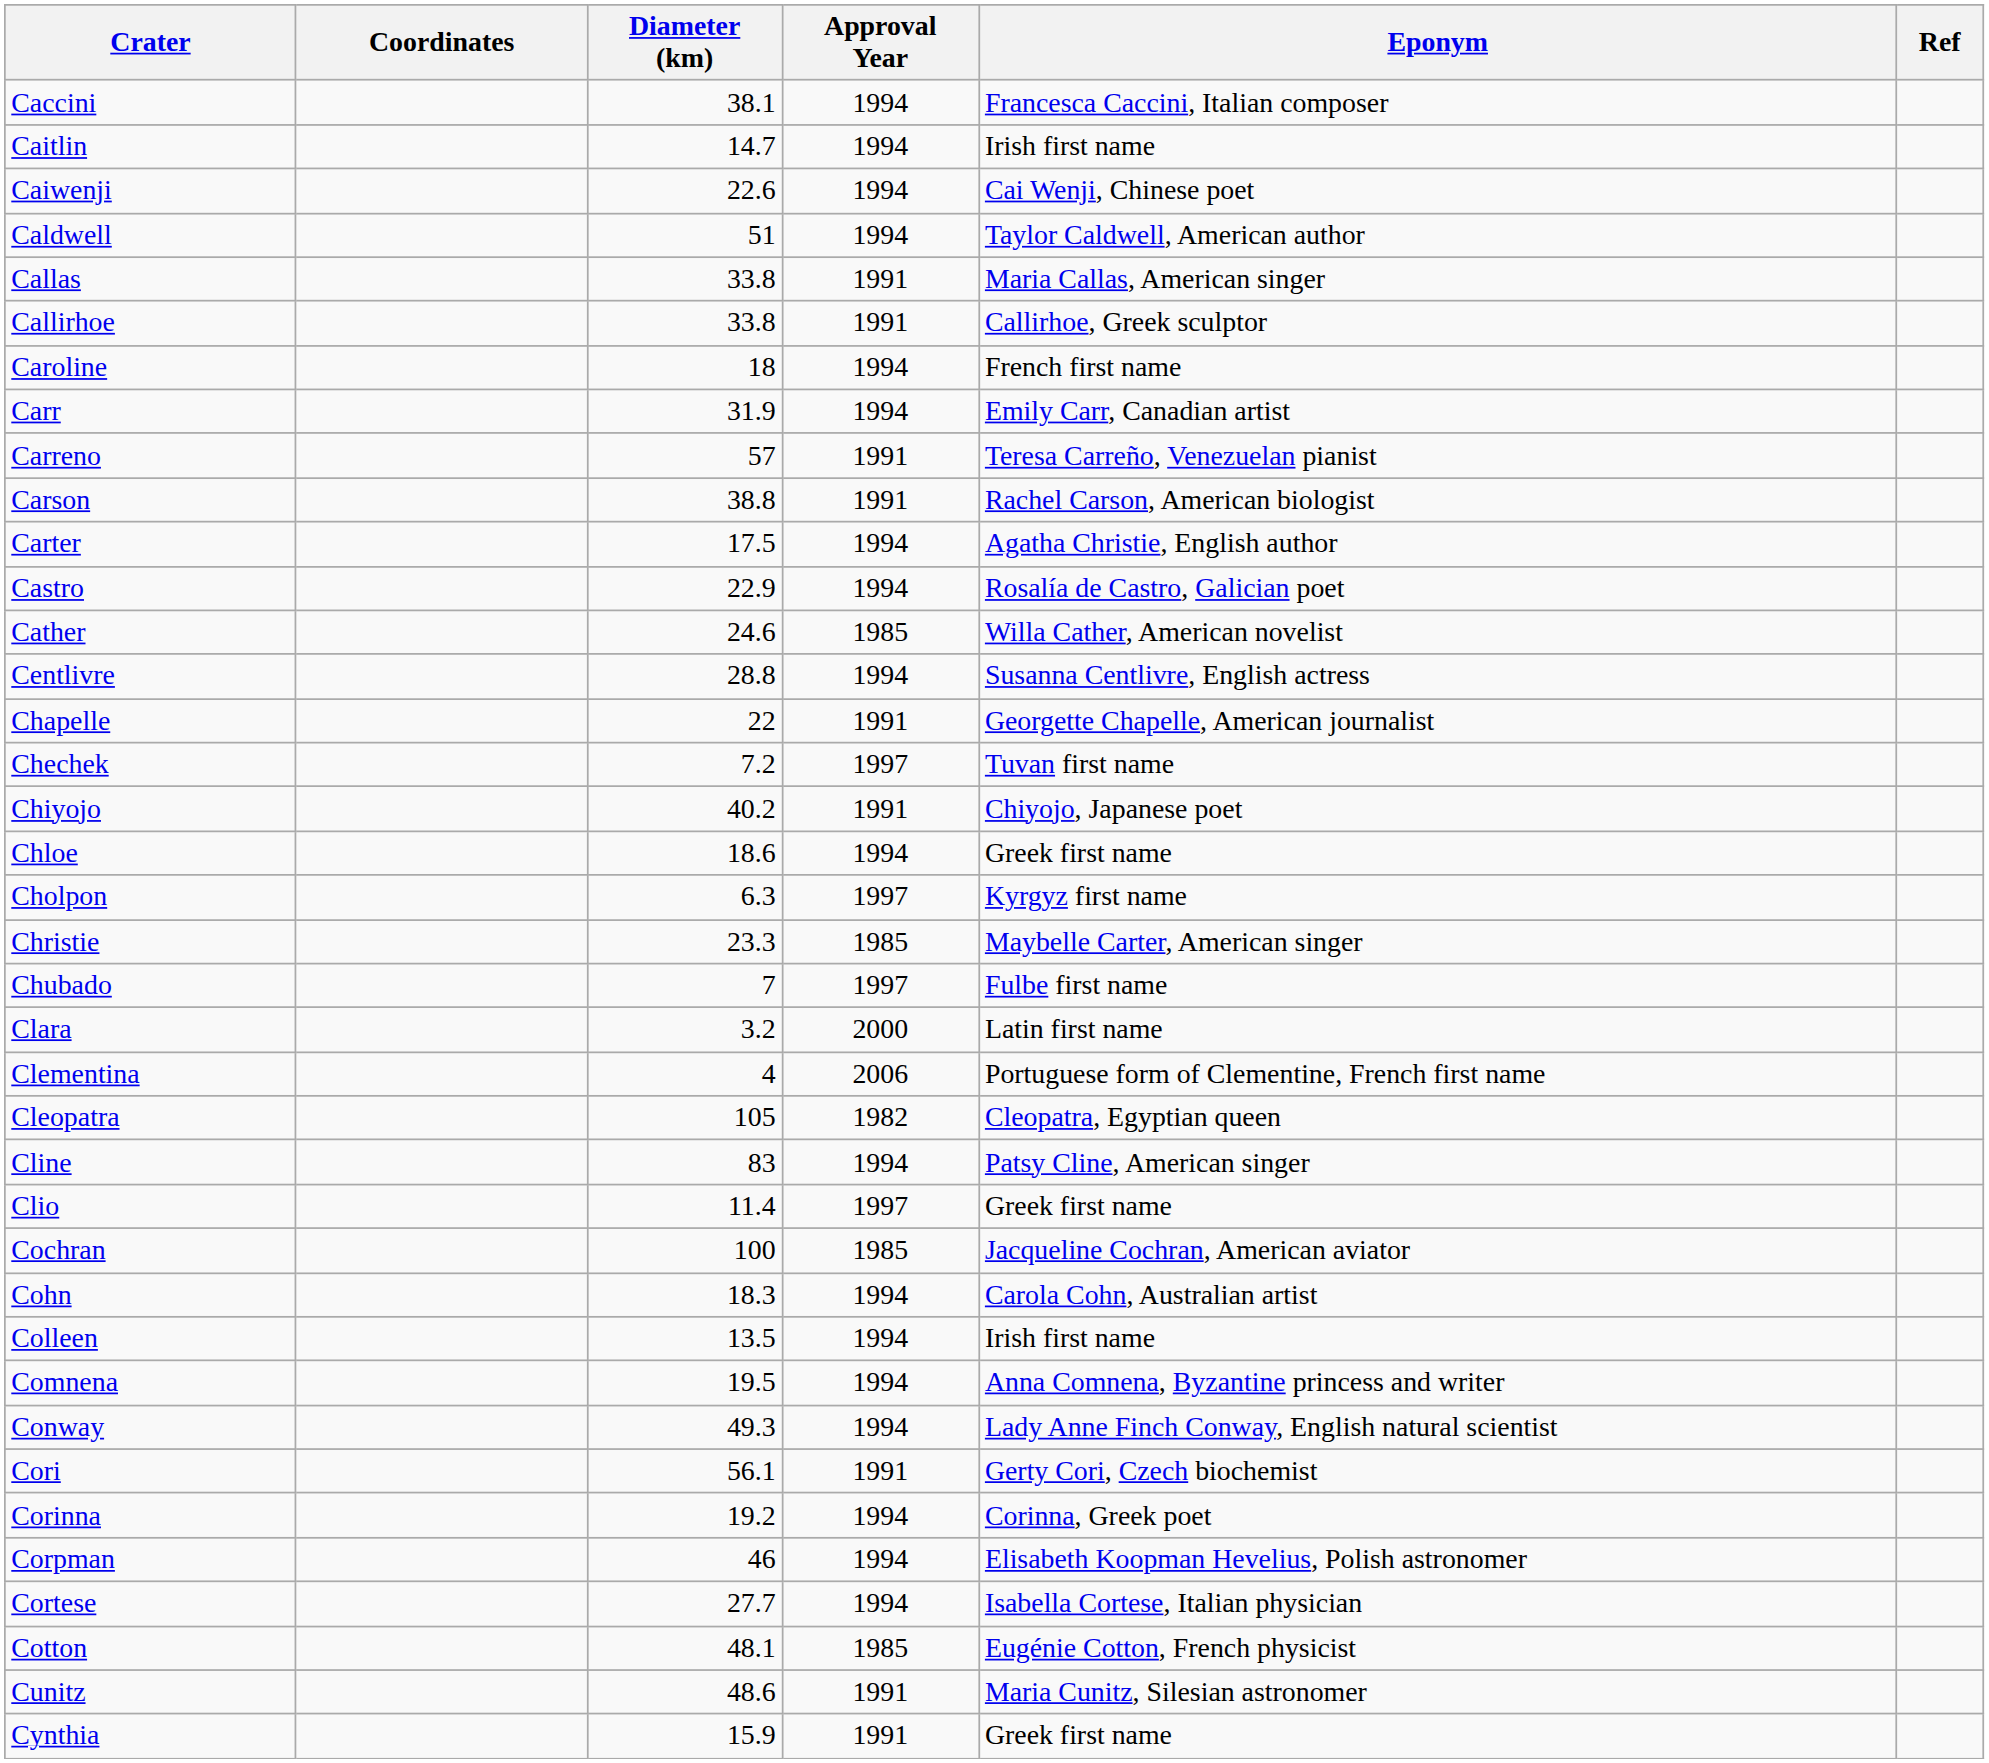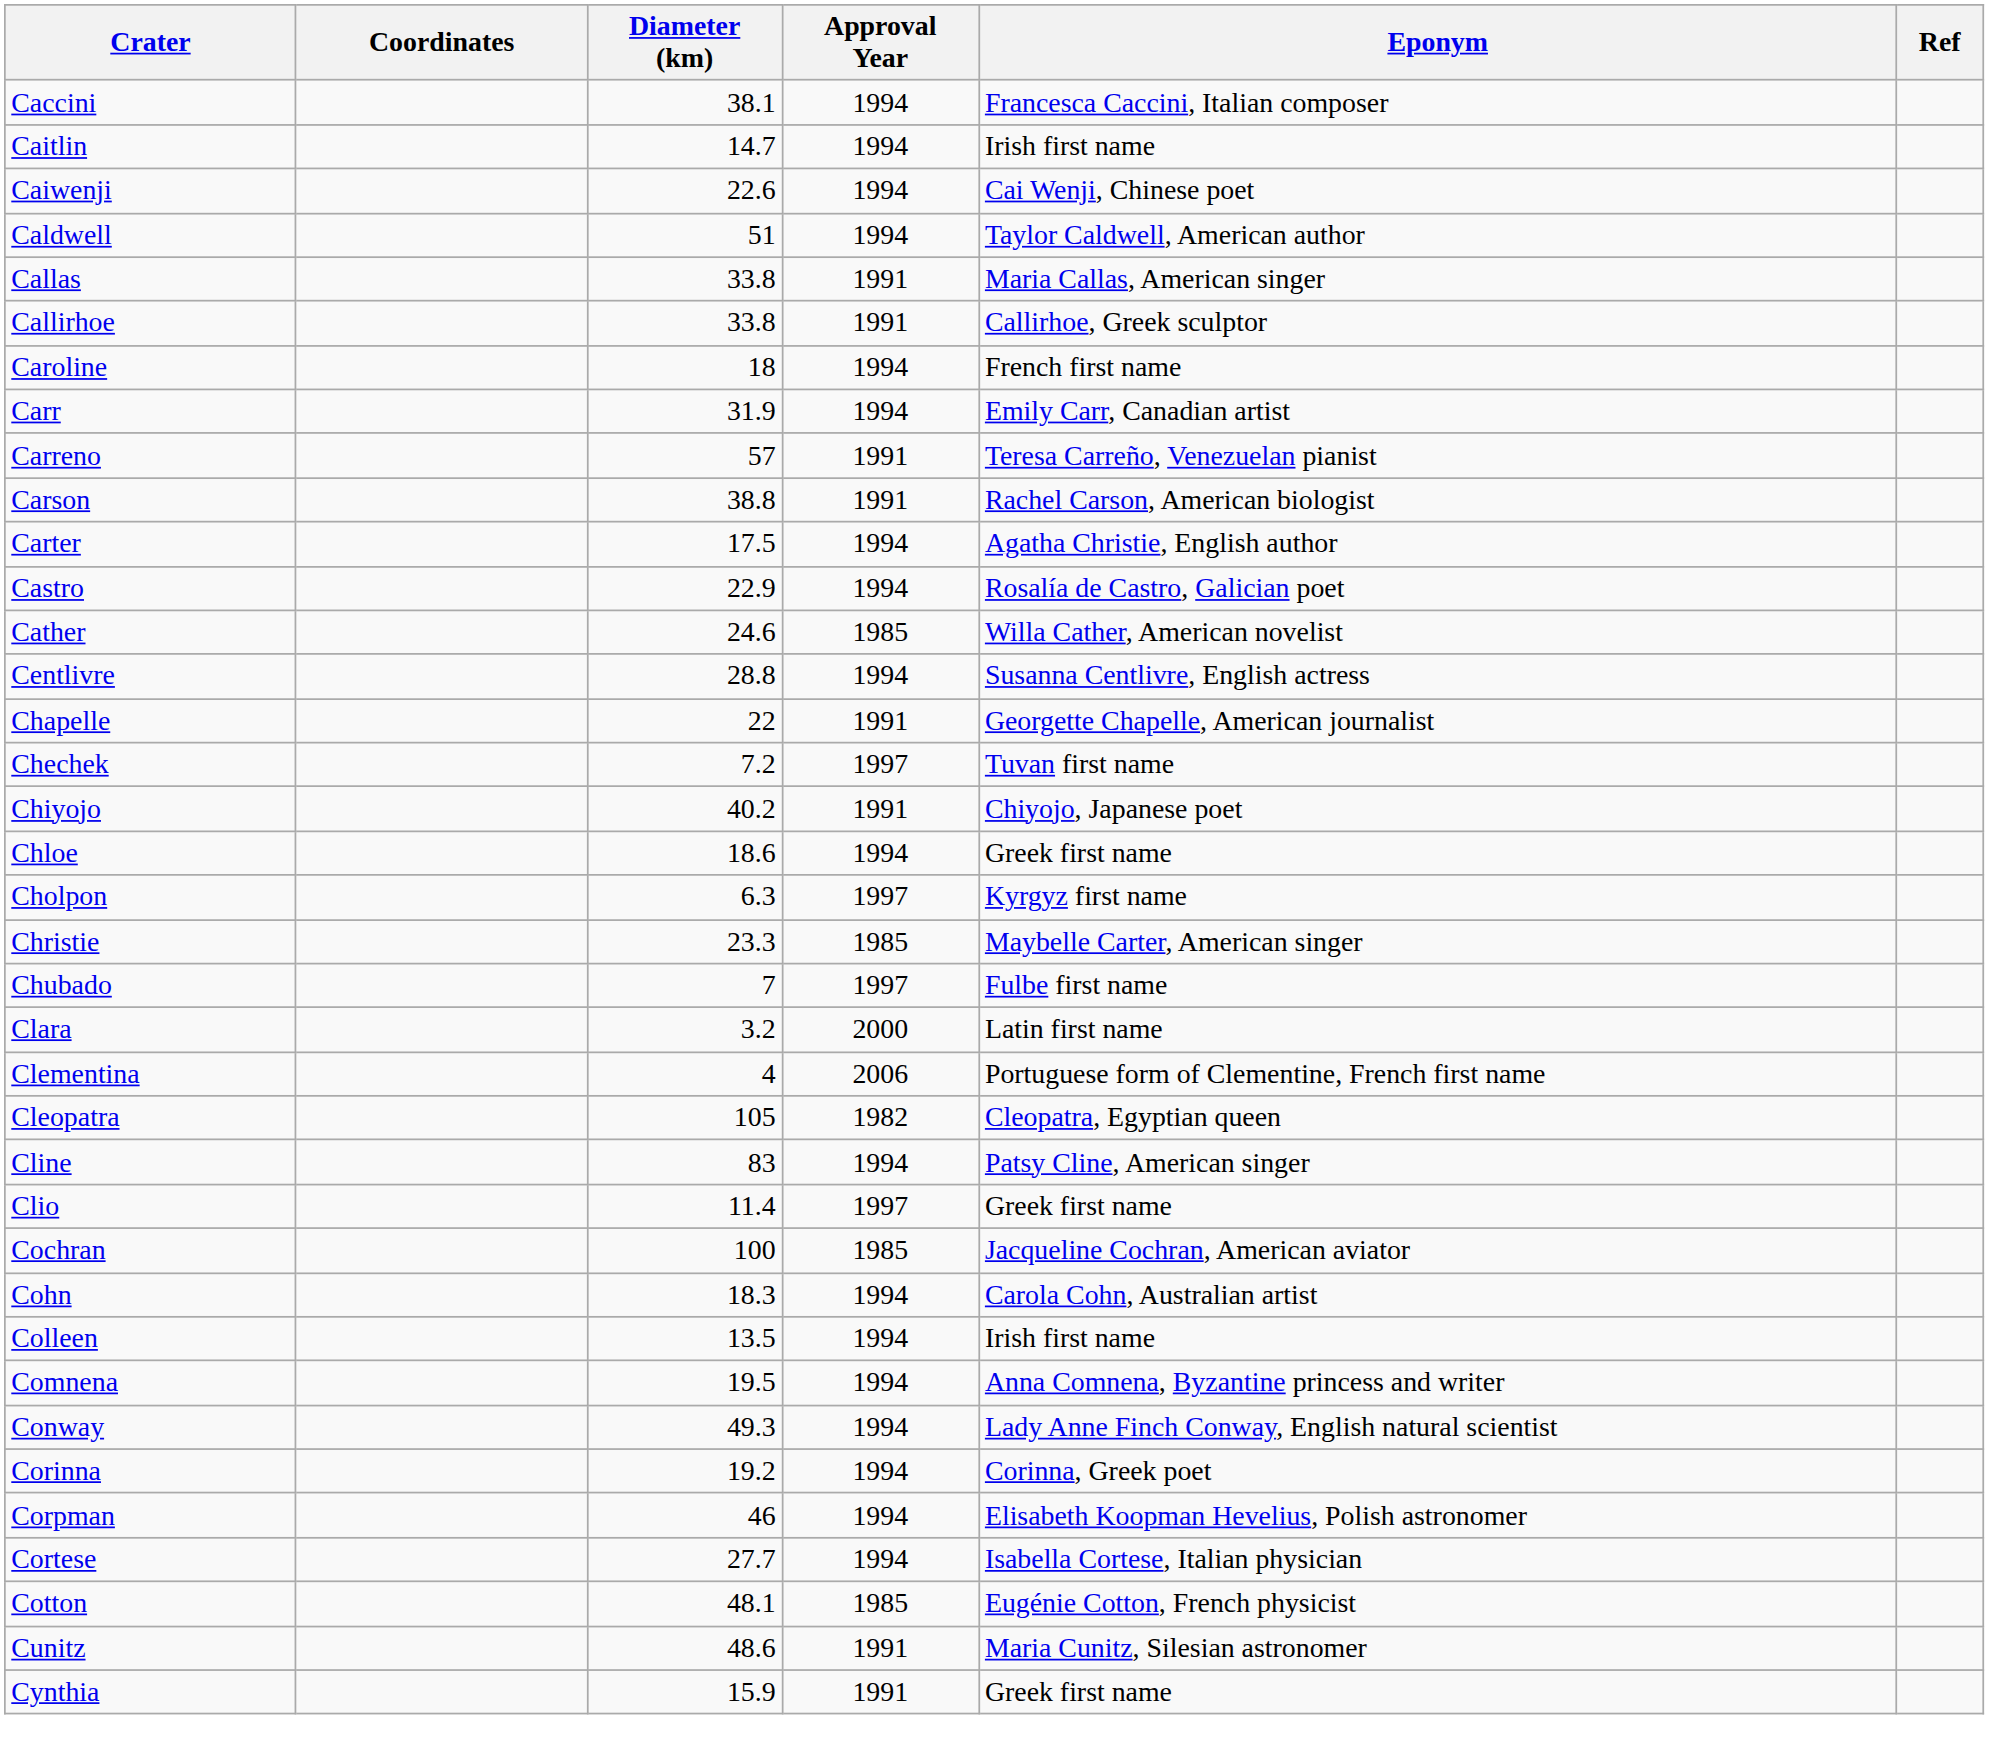- row: Cori | 56.1 | 1991 | Gerty Cori, Czech biochemist
